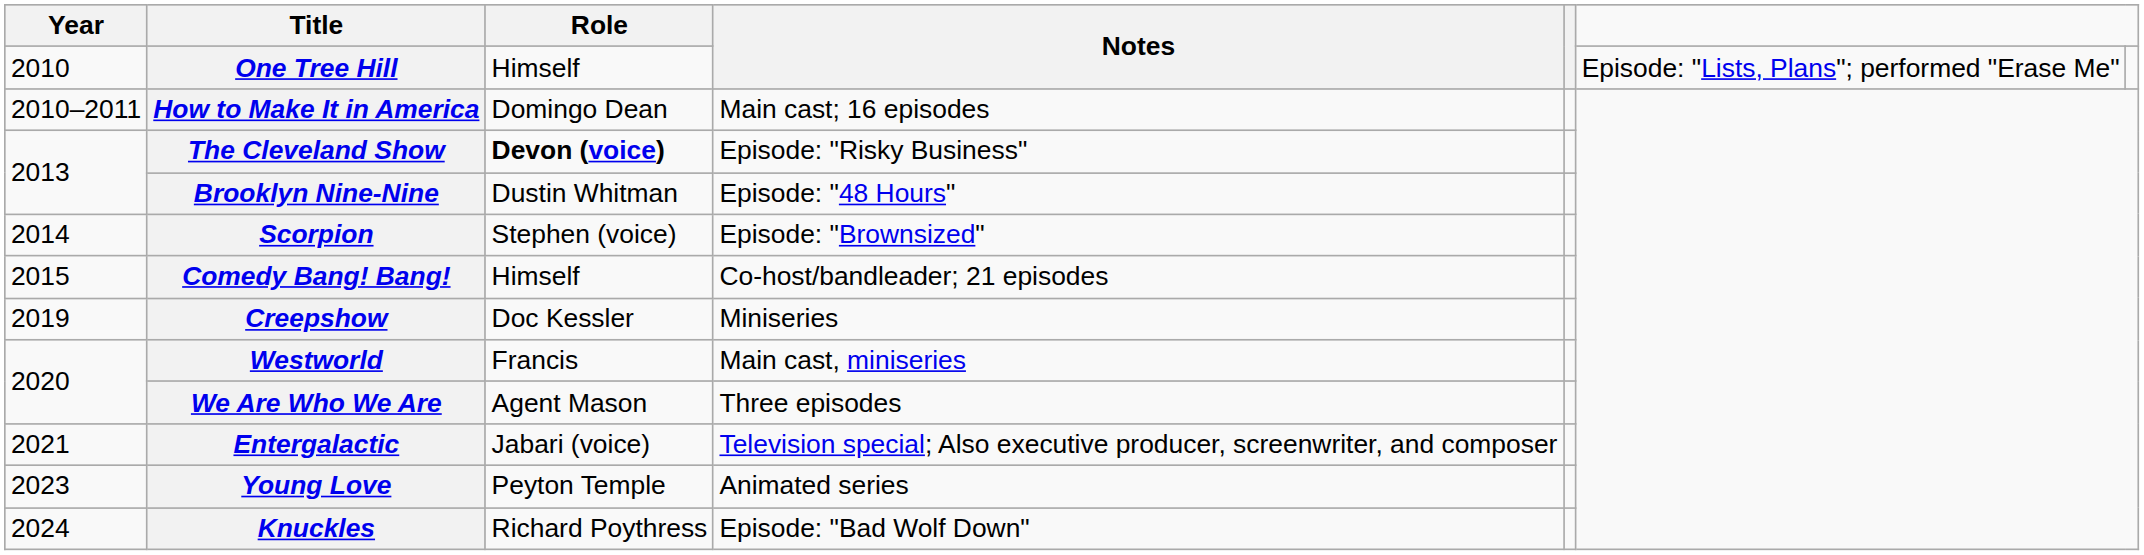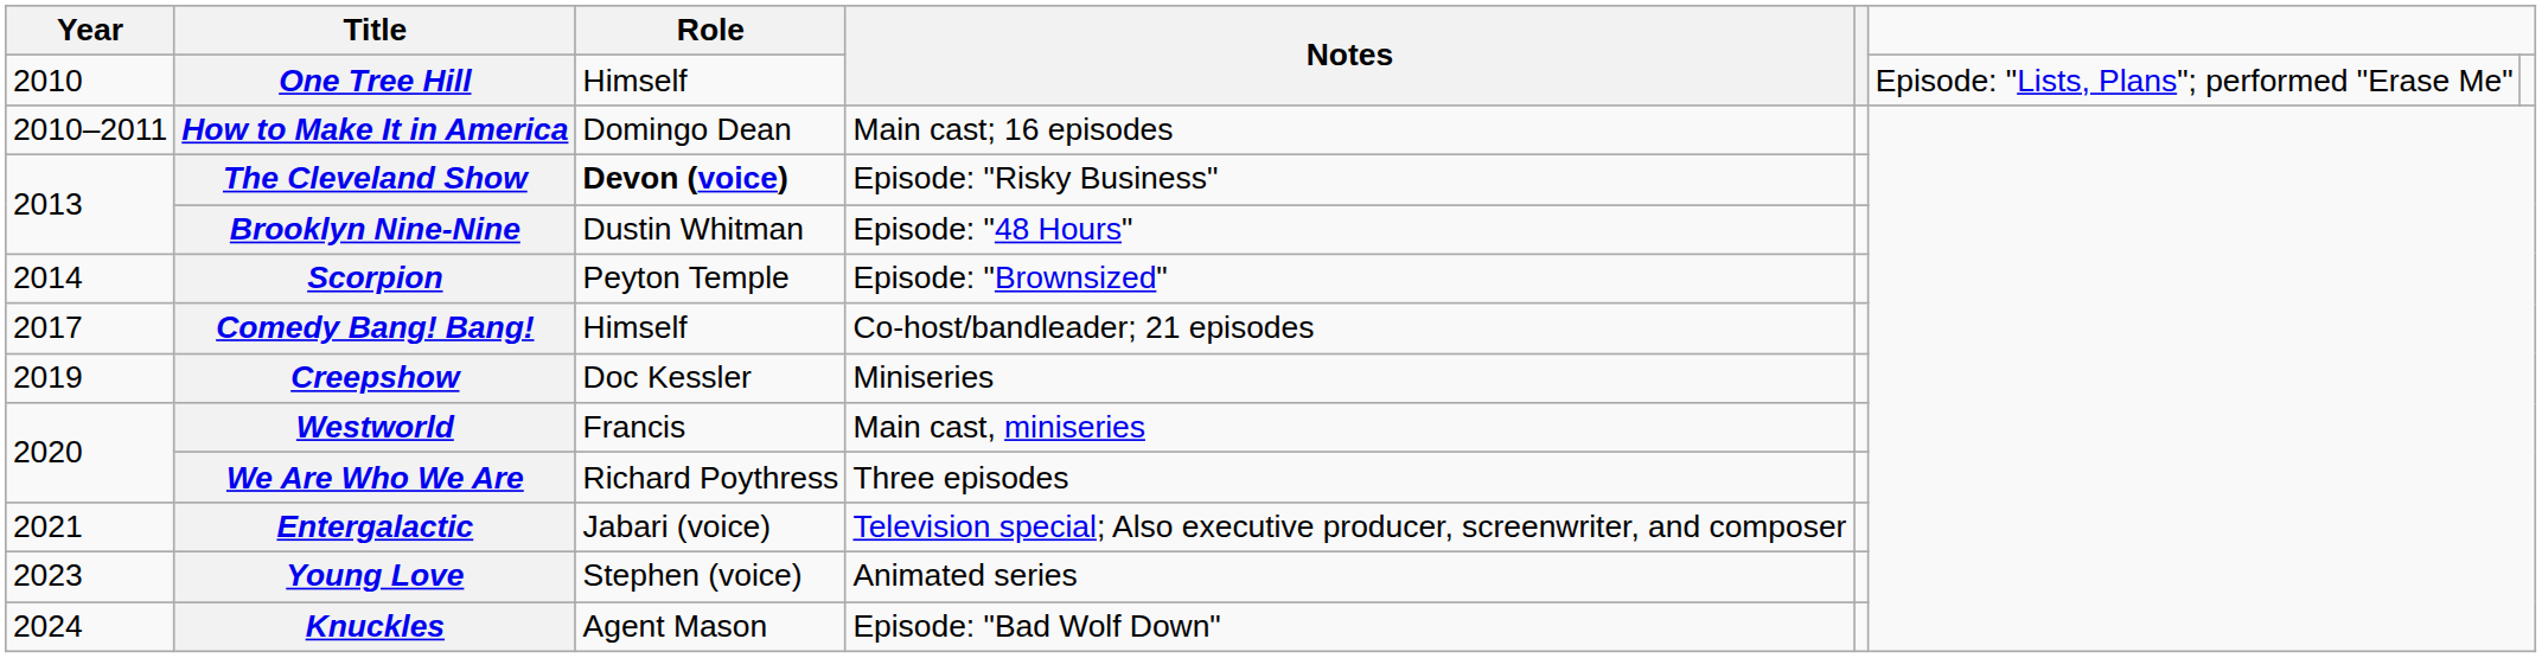Scorpion | Role: Stephen (voice) -> Peyton Temple
Comedy Bang! Bang! | Year: 2015 -> 2017
We Are Who We Are | Role: Agent Mason -> Richard Poythress
Young Love | Role: Peyton Temple -> Stephen (voice)
Knuckles | Role: Richard Poythress -> Agent Mason
